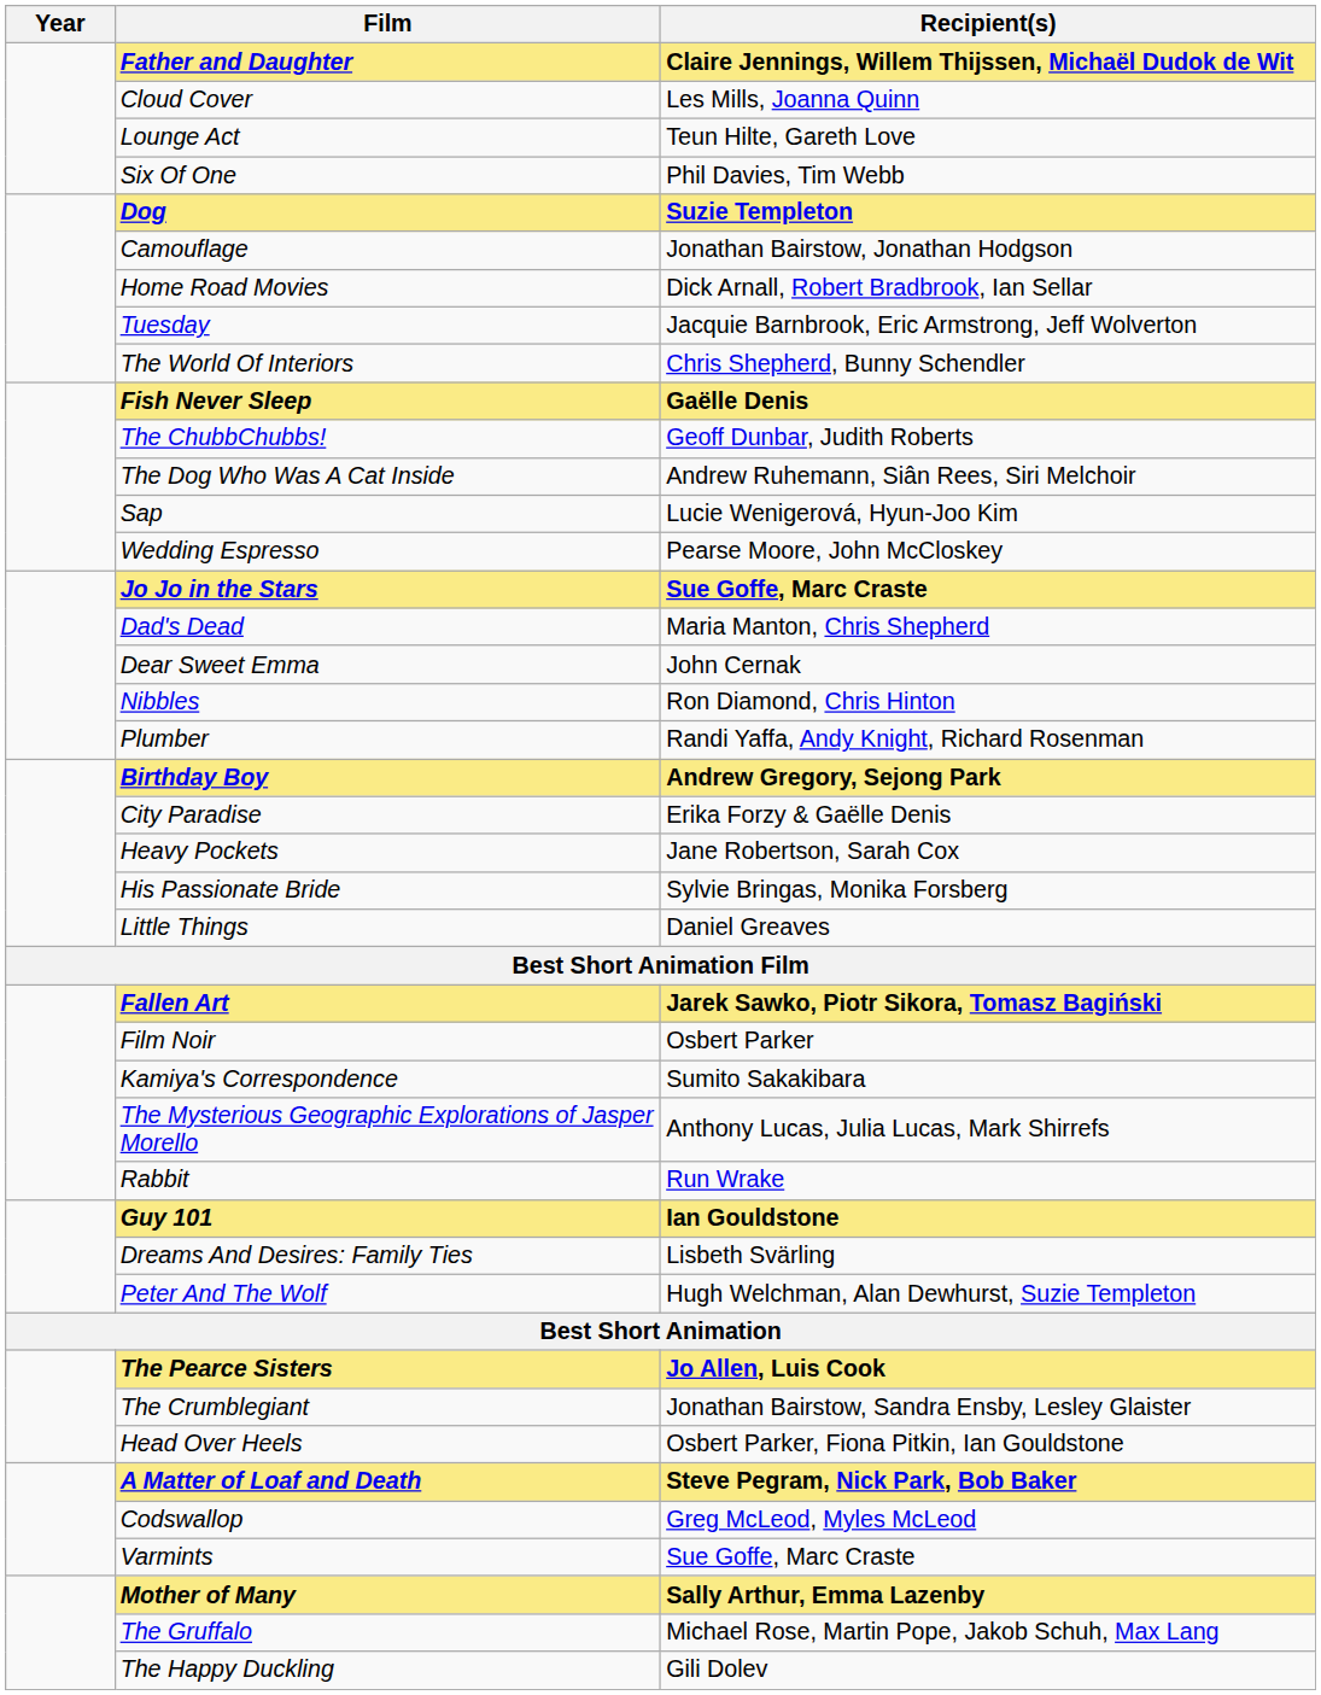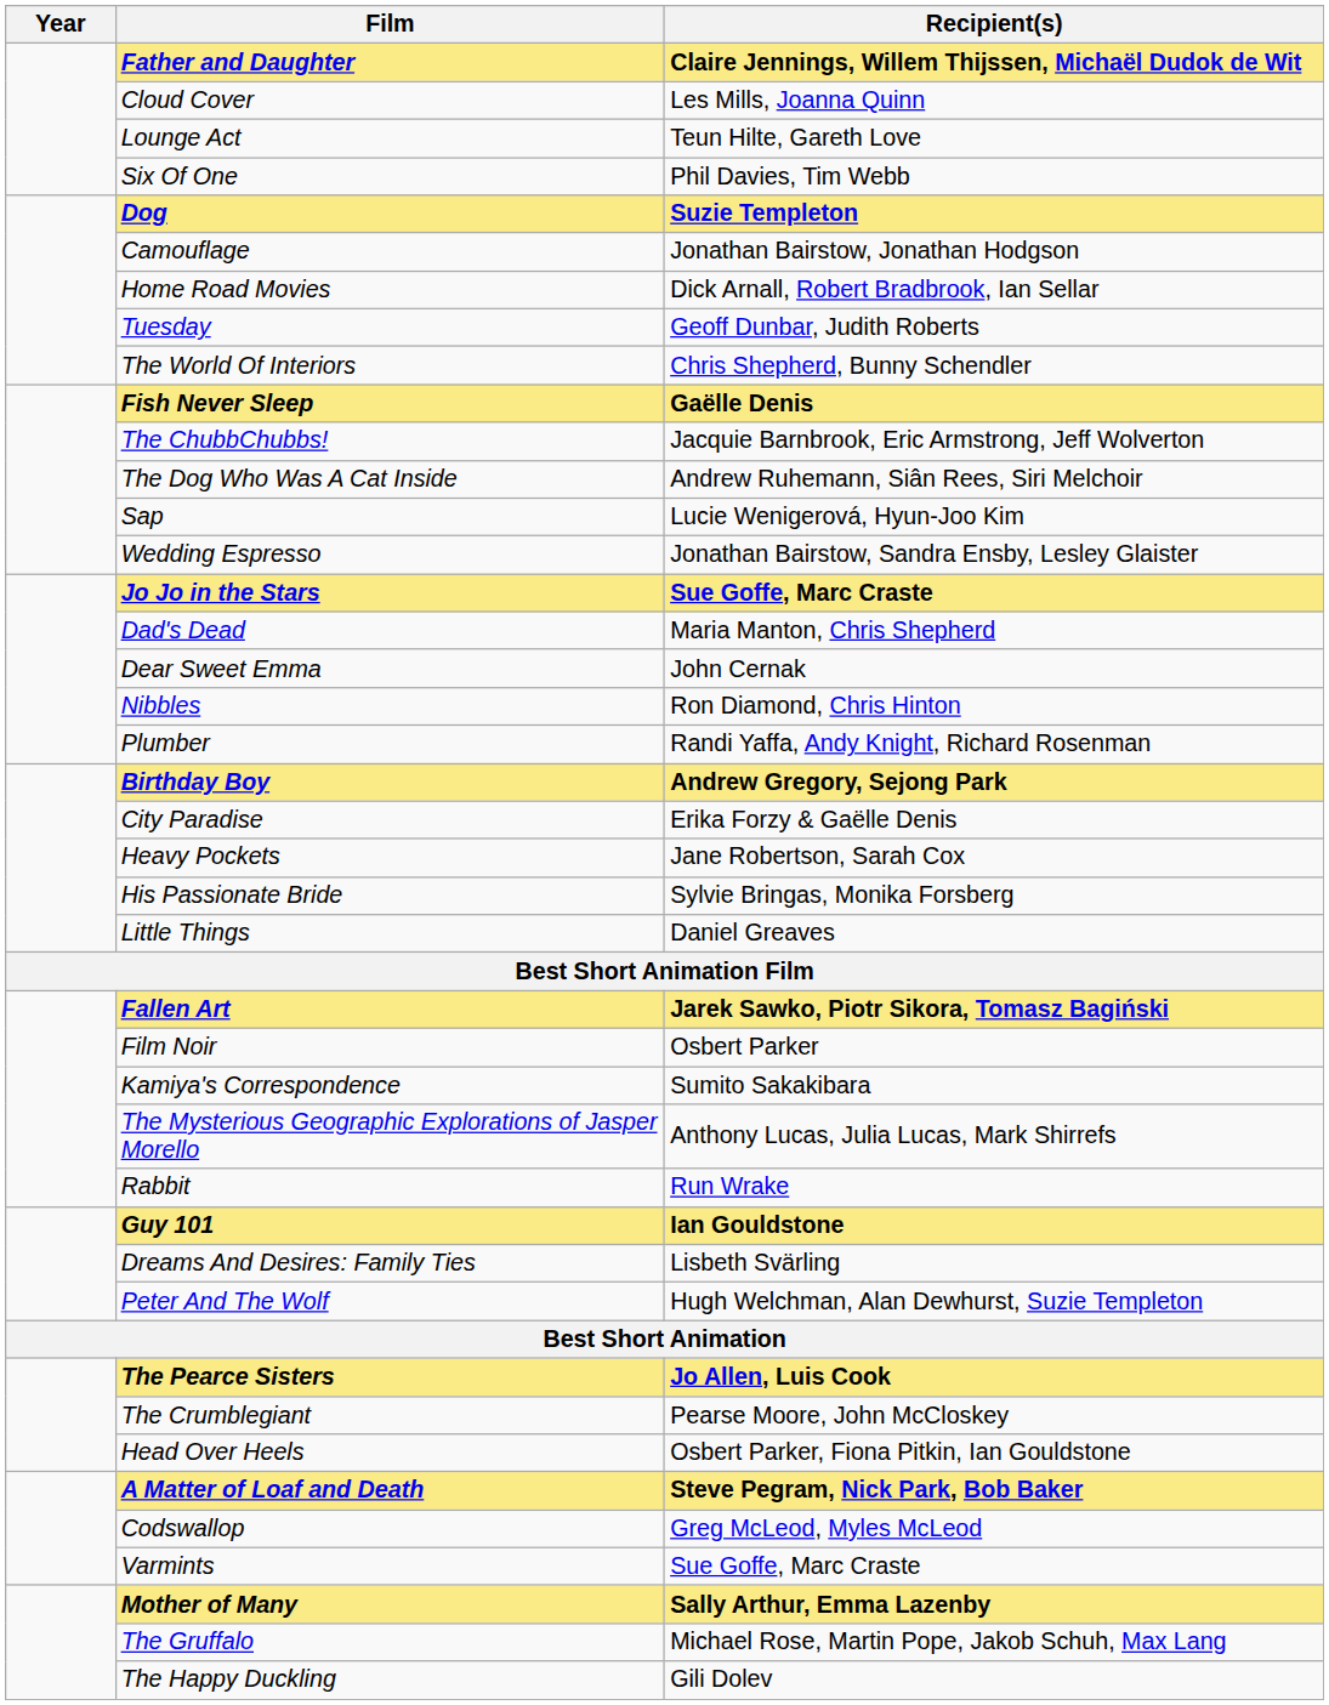Tuesday | Recipient(s): Jacquie Barnbrook, Eric Armstrong, Jeff Wolverton -> Geoff Dunbar, Judith Roberts
The ChubbChubbs! | Recipient(s): Geoff Dunbar, Judith Roberts -> Jacquie Barnbrook, Eric Armstrong, Jeff Wolverton
Wedding Espresso | Recipient(s): Pearse Moore, John McCloskey -> Jonathan Bairstow, Sandra Ensby, Lesley Glaister
The Crumblegiant | Recipient(s): Jonathan Bairstow, Sandra Ensby, Lesley Glaister -> Pearse Moore, John McCloskey
